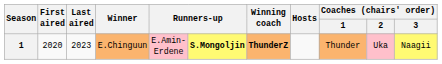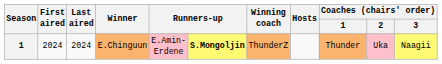E.Chinguun | First aired: 2020 -> 2024
E.Chinguun | Last aired: 2023 -> 2024
E.Chinguun | Winning coach: bold -> normal
